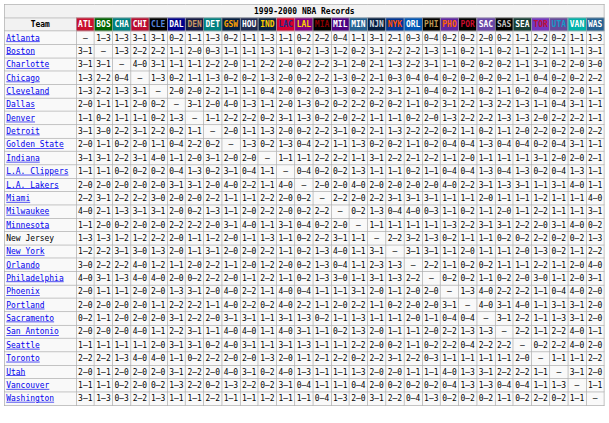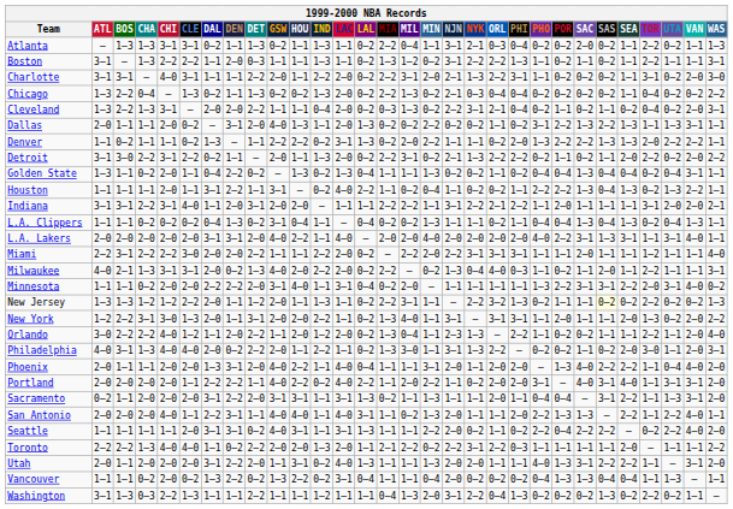Cleveland | WAS: 1–1 -> 3–1
Dallas | UTA: 0–4 -> 1–3
Golden State | ATL: 2–0 -> 1–3
Golden State | MIA: 2–2 -> 1–1
+ row: Houston | 1–1 | 1–1 | 1–1 | 2–0 | 1–1 | 3–1 | 2–2 | 1–1 | 3–1 | – | 0–2 | 4–0 | 2–2 | 1–1 | 0–2 | 0–4 | 1–1 | 0–2 | 0–2 | 1–1 | 2–2 | 2–2 | 1–3 | 0–4 | 1–3 | 0–2 | 1–3 | 2–2 | 1–1
Milwaukee | GSW: 1–1 -> 4–0
Minnesota | BOS: 2–0 -> 1–1
New Jersey | SAS: no background -> lightyellow background
New York | VAN: 1–1 -> 2–0
Utah | GSW: 4–0 -> 1–1
Washington | SAS: 1–1 -> 1–3
